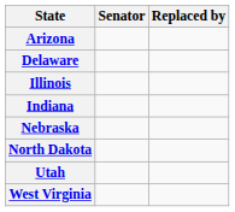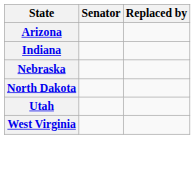- row: Delaware
- row: Illinois
